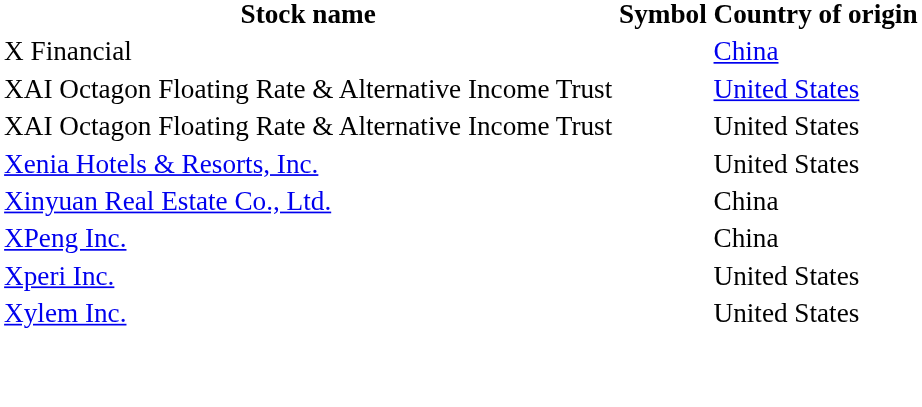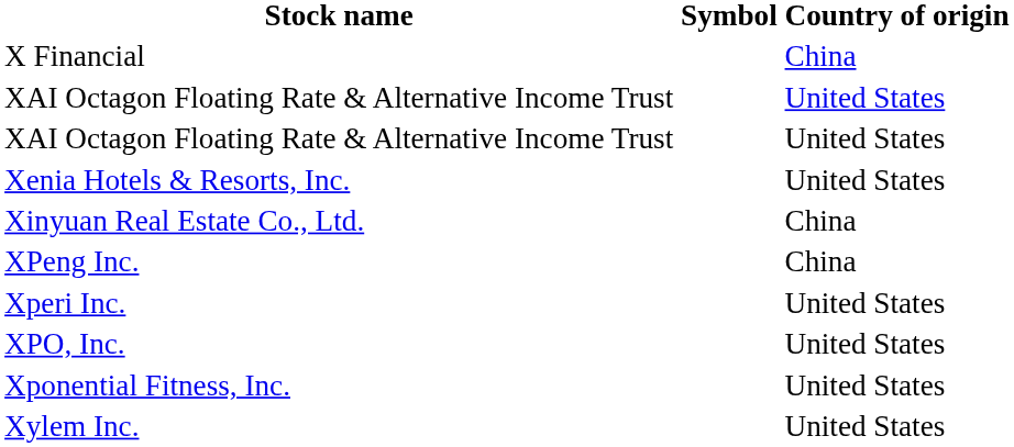+ row: XPO, Inc. | United States
+ row: Xponential Fitness, Inc. | United States
